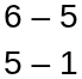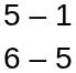rows swapped: 5 – 1 <-> 6 – 5
